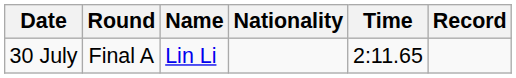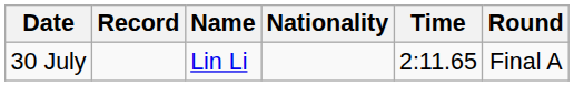columns swapped: Round <-> Record
